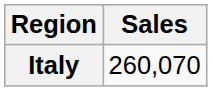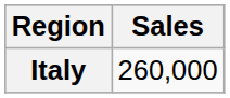Italy | Sales: 260,070 -> 260,000
